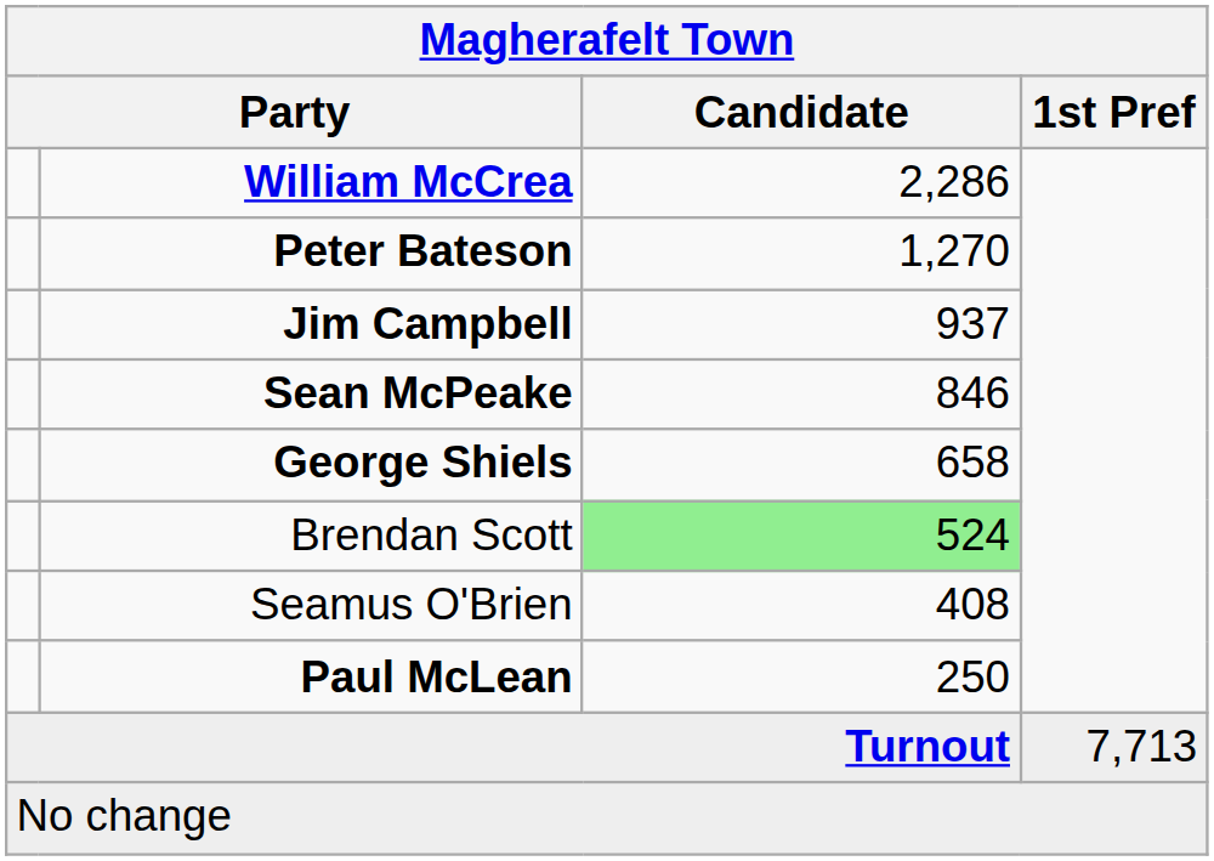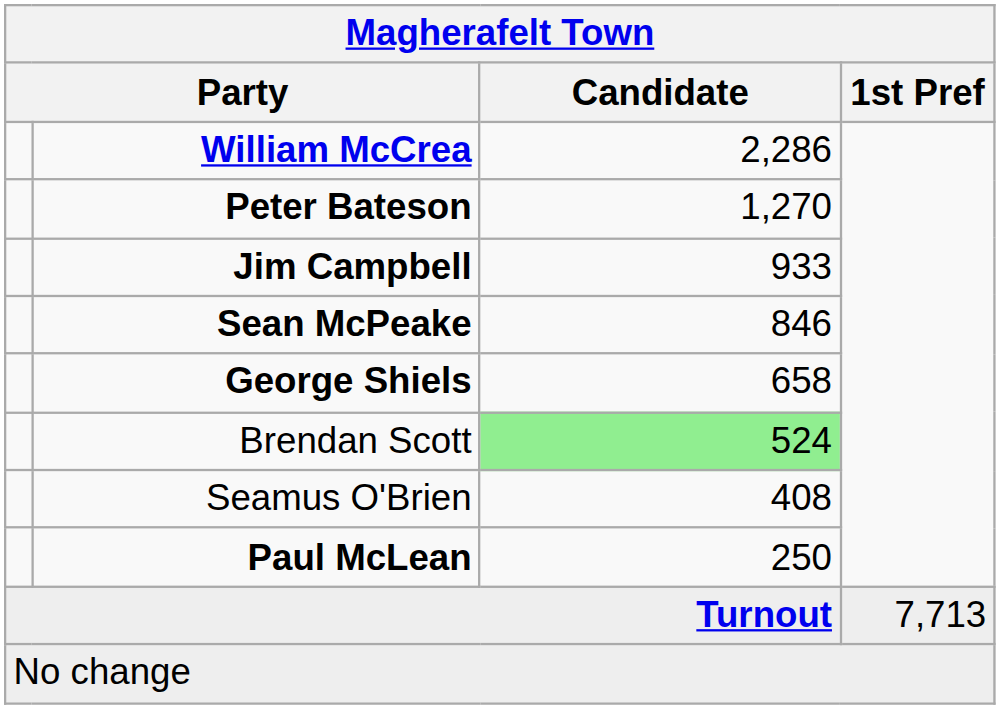Jim Campbell | Candidate: 937 -> 933
